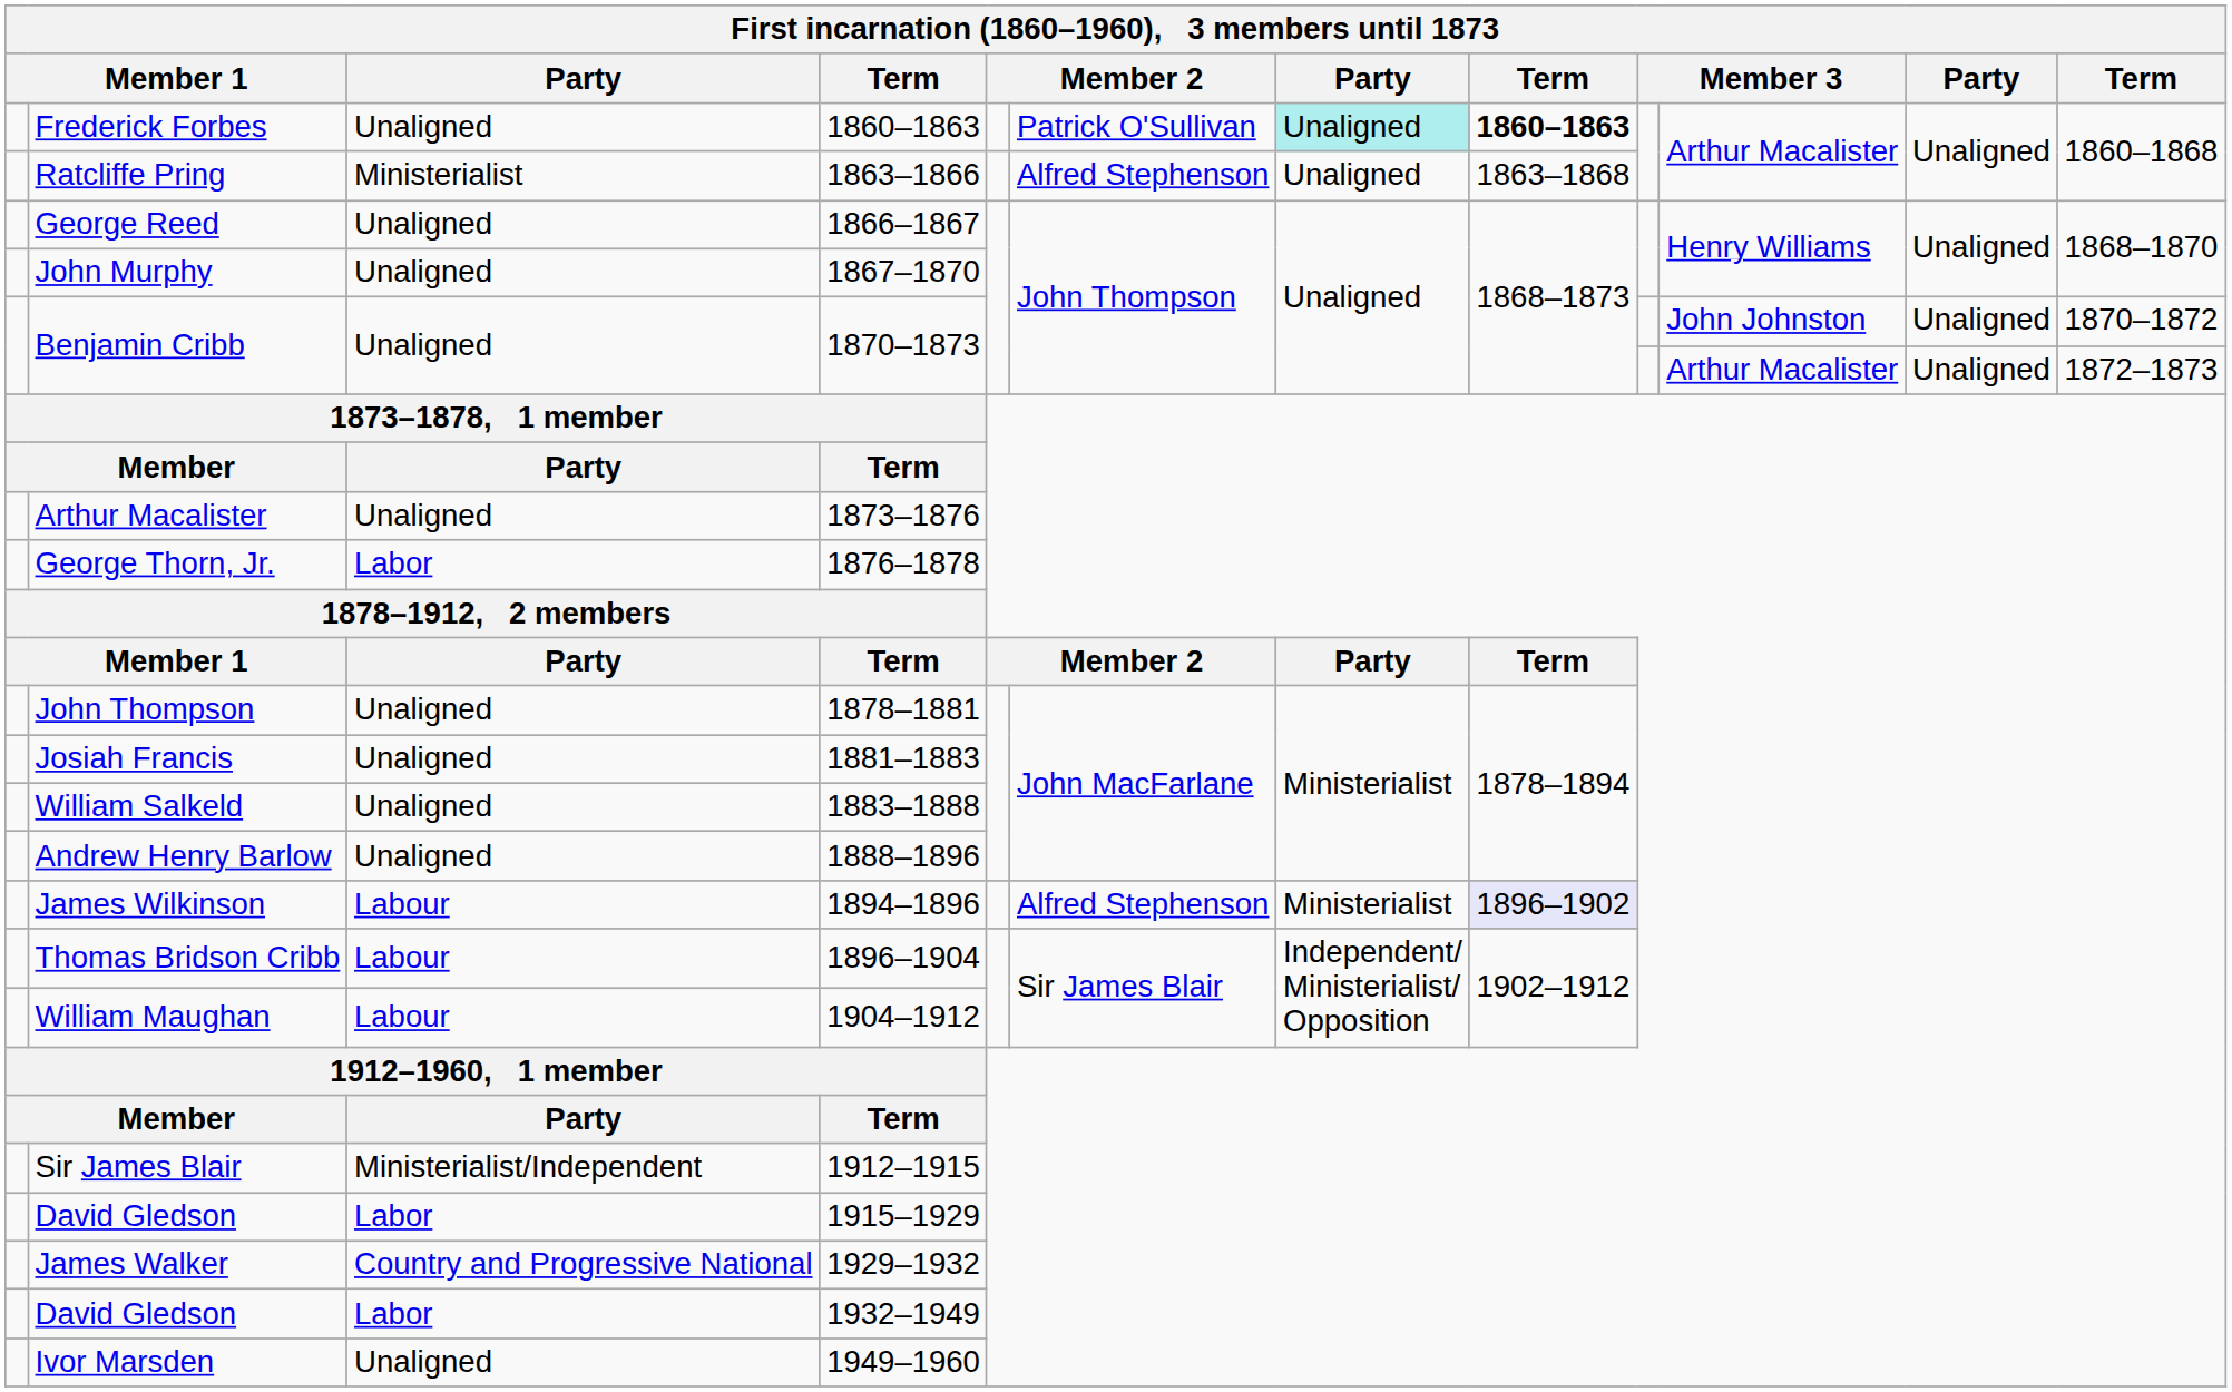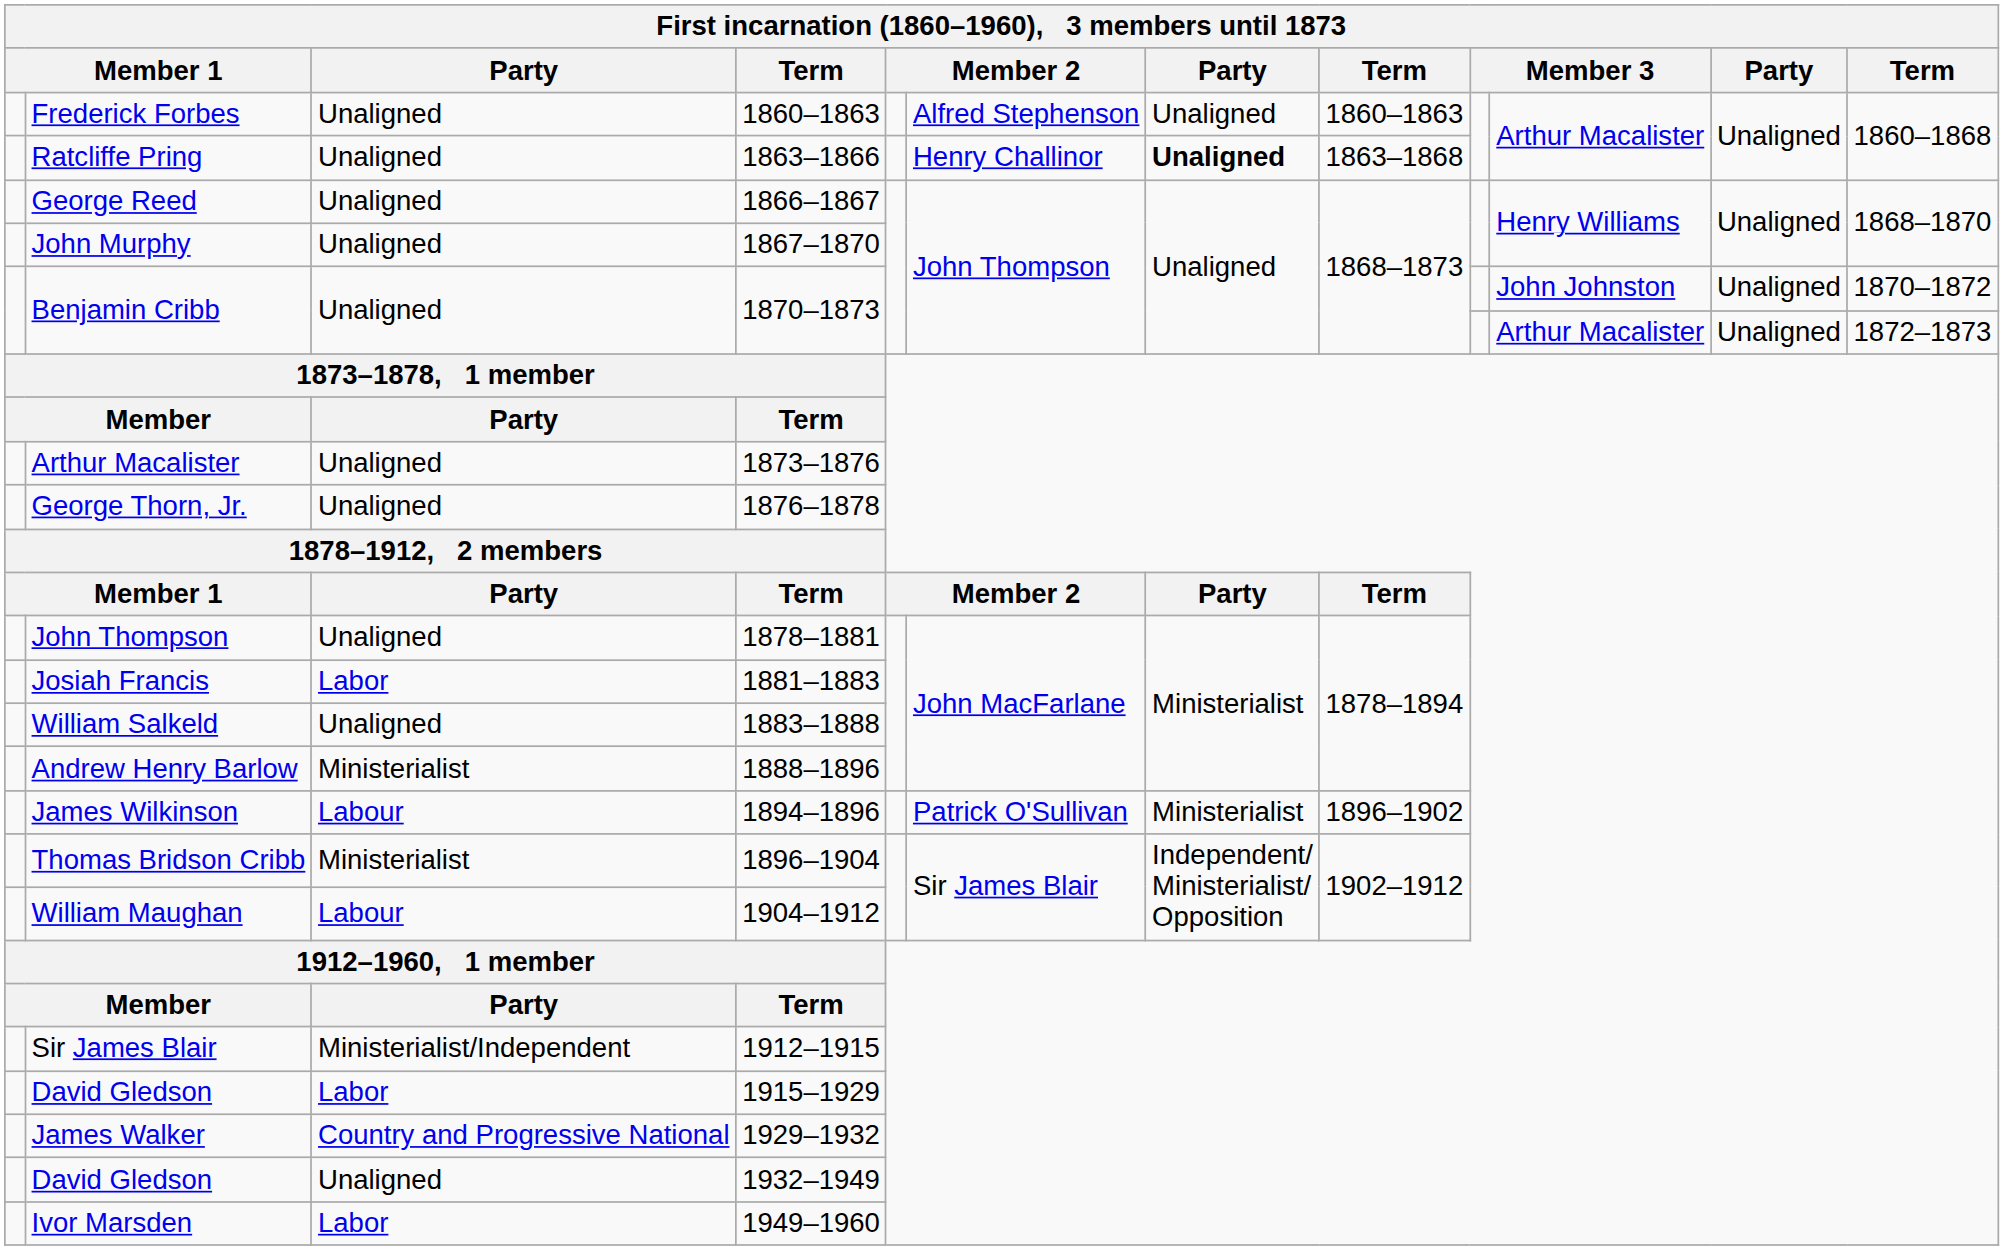Frederick Forbes | column 6: Patrick O'Sullivan -> Alfred Stephenson
Frederick Forbes | column 7: paleturquoise background -> no background
Frederick Forbes | column 8: bold -> normal
Ratcliffe Pring | column 3: Ministerialist -> Unaligned
Ratcliffe Pring | column 6: Alfred Stephenson -> Henry Challinor
Ratcliffe Pring | column 7: normal -> bold
George Thorn, Jr. | column 3: Labor -> Unaligned
Josiah Francis | column 3: Unaligned -> Labor
Andrew Henry Barlow | column 3: Unaligned -> Ministerialist
James Wilkinson | column 6: Alfred Stephenson -> Patrick O'Sullivan
James Wilkinson | column 8: lavender background -> no background
Thomas Bridson Cribb | column 3: Labour -> Ministerialist
David Gledson / 1932–1949 | column 3: Labor -> Unaligned
Ivor Marsden | column 3: Unaligned -> Labor
